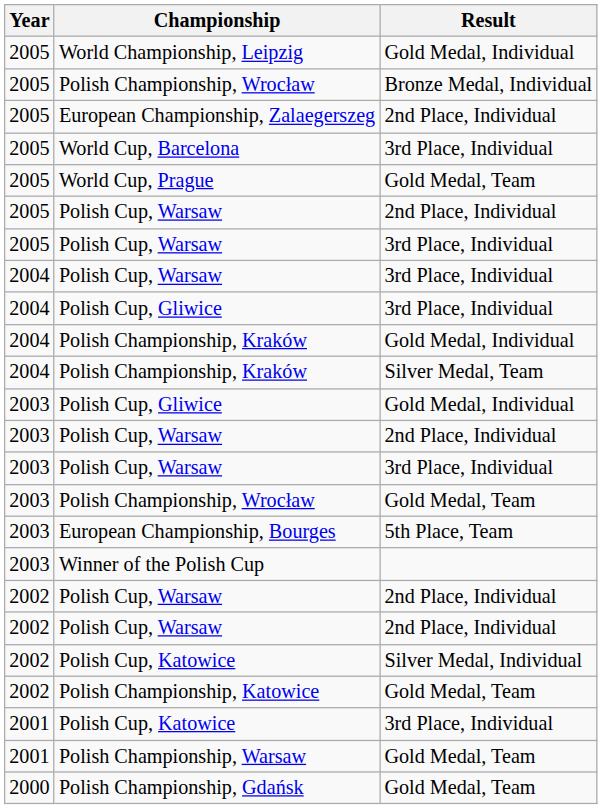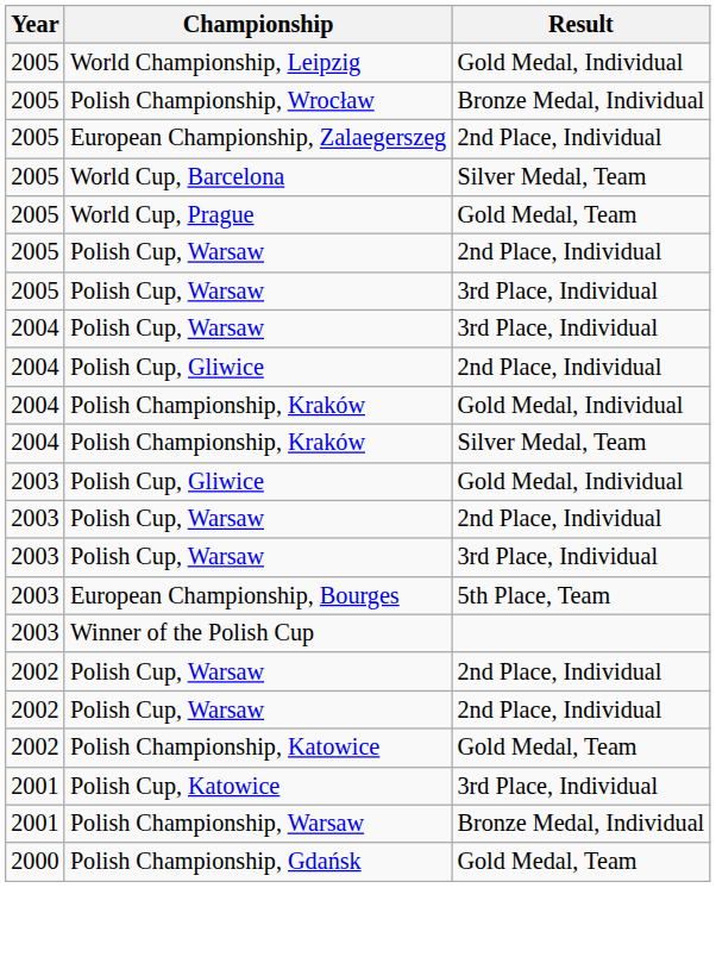World Cup, Barcelona | Result: 3rd Place, Individual -> Silver Medal, Team
2004 / Polish Cup, Gliwice | Result: 3rd Place, Individual -> 2nd Place, Individual
- row: 2003 | Polish Championship, Wrocław | Gold Medal, Team
- row: 2002 | Polish Cup, Katowice | Silver Medal, Individual
Polish Championship, Warsaw | Result: Gold Medal, Team -> Bronze Medal, Individual
